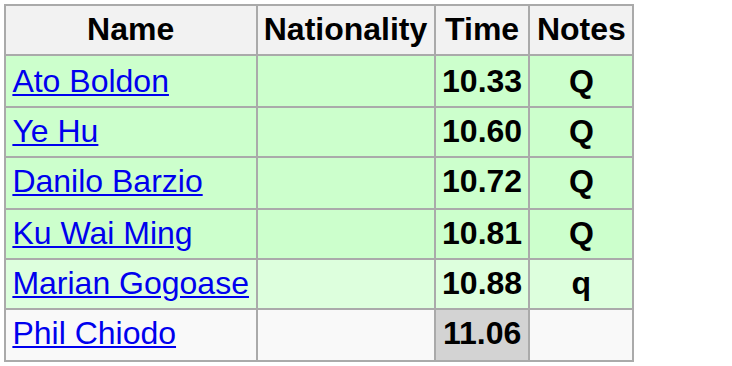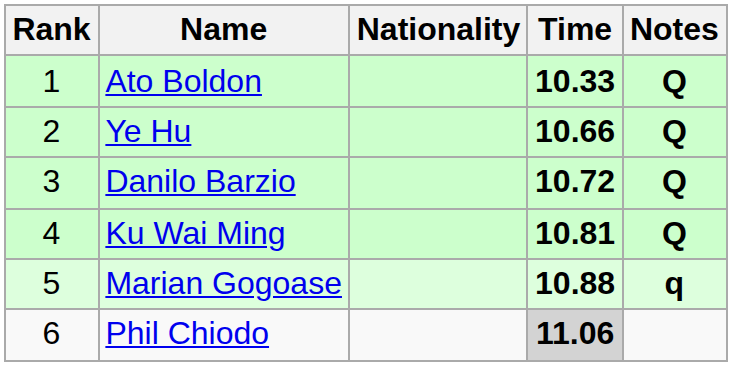+ column: Rank | 1 | 2 | 3 | 4 | 5 | 6
Ye Hu | Time: 10.60 -> 10.66
